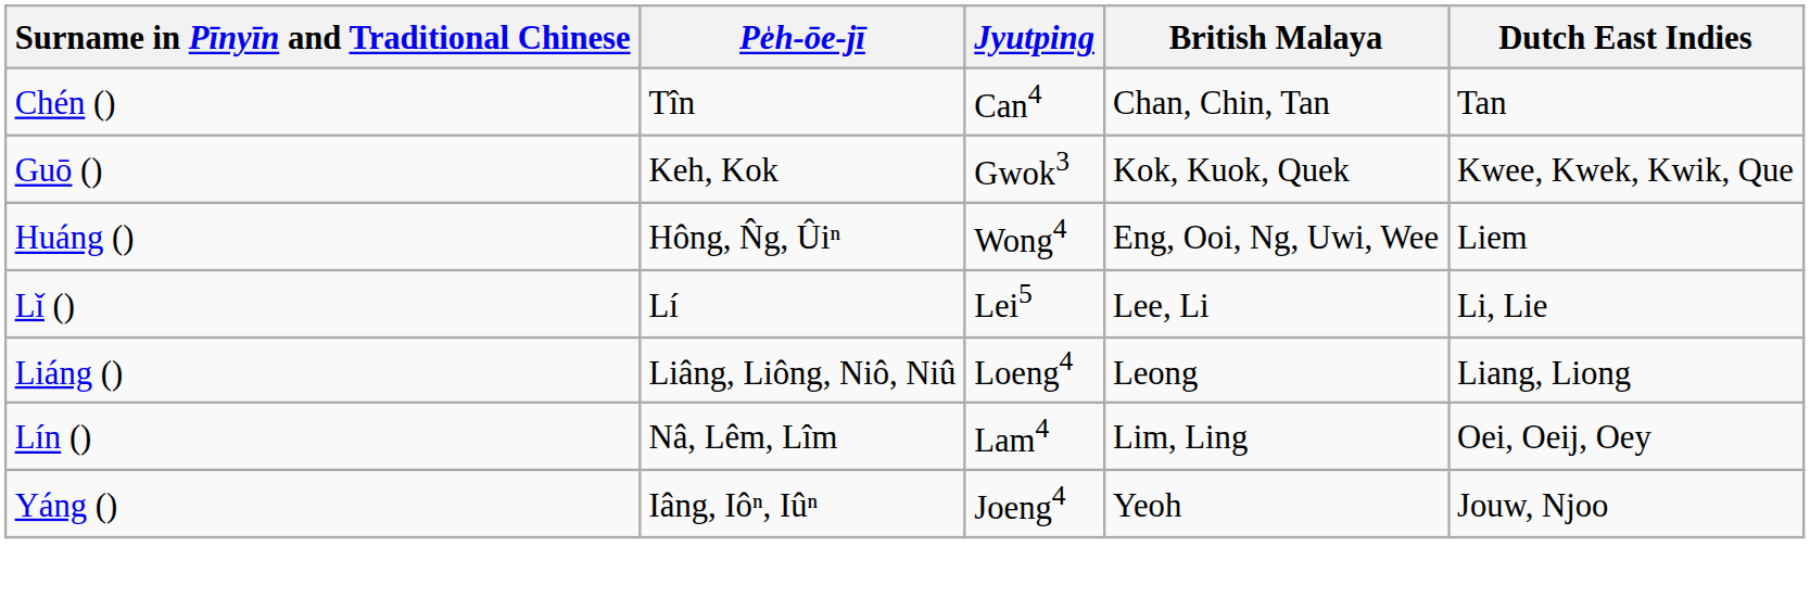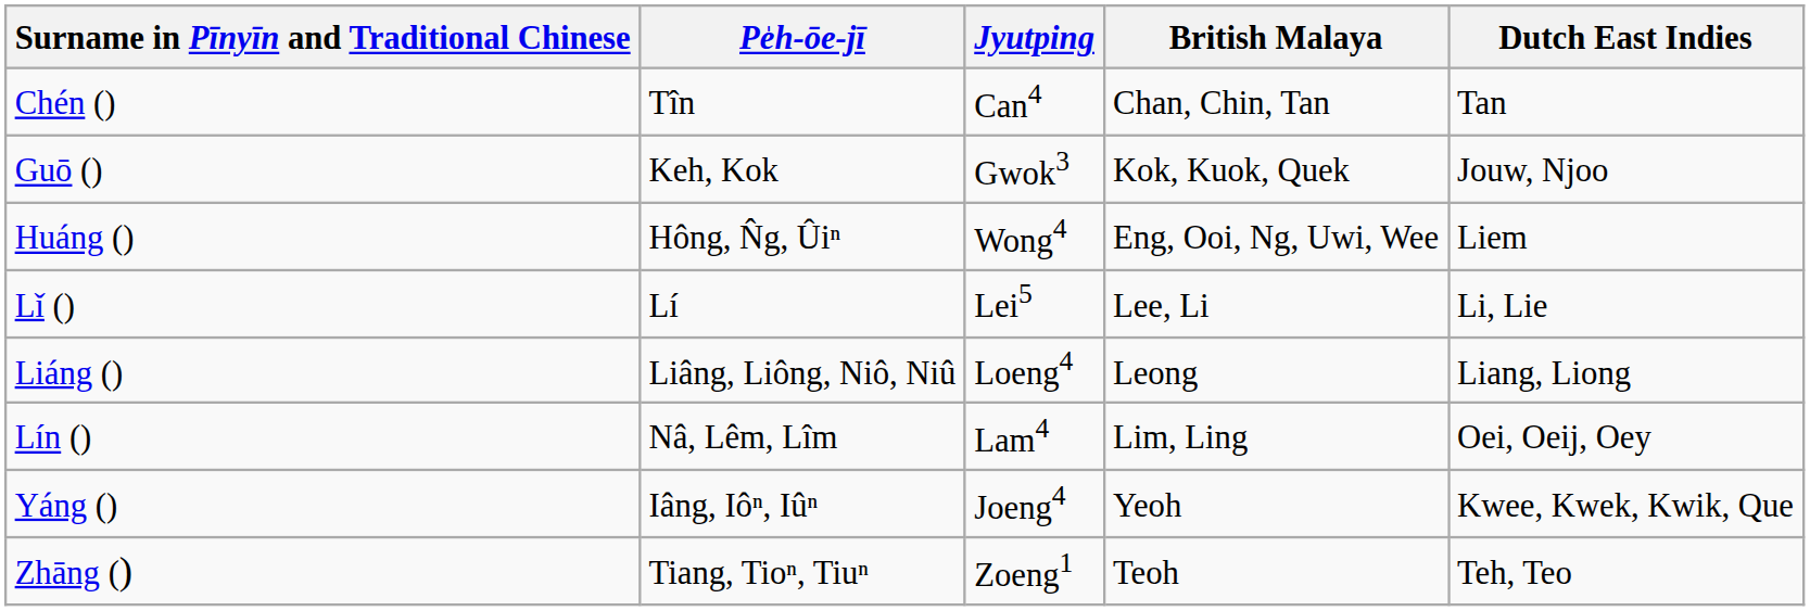Guō () | Dutch East Indies: Kwee, Kwek, Kwik, Que -> Jouw, Njoo
Yáng () | Dutch East Indies: Jouw, Njoo -> Kwee, Kwek, Kwik, Que
+ row: Zhāng () | Tiang, Tioⁿ, Tiuⁿ | Zoeng1 | Teoh | Teh, Teo
